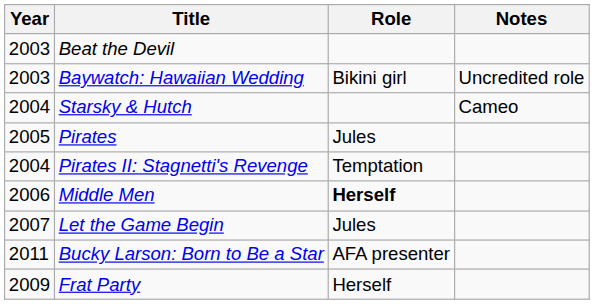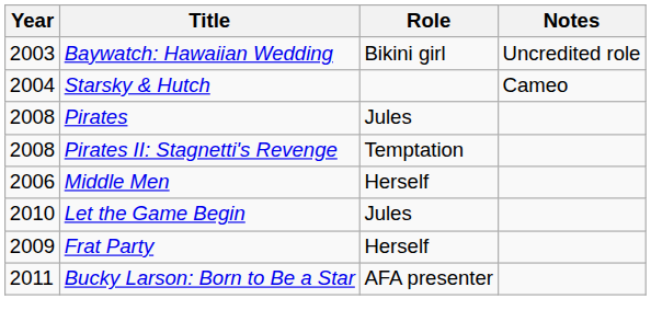- row: 2003 | Beat the Devil
Pirates | Year: 2005 -> 2008
Pirates II: Stagnetti's Revenge | Year: 2004 -> 2008
Middle Men | Role: bold -> normal
Let the Game Begin | Year: 2007 -> 2010
rows swapped: Bucky Larson: Born to Be a Star <-> Frat Party
